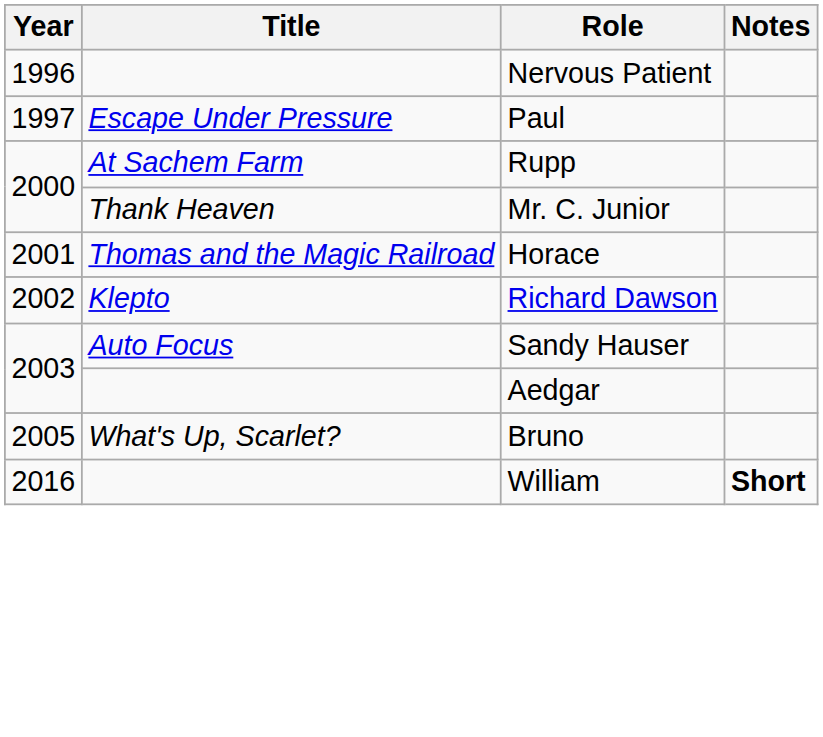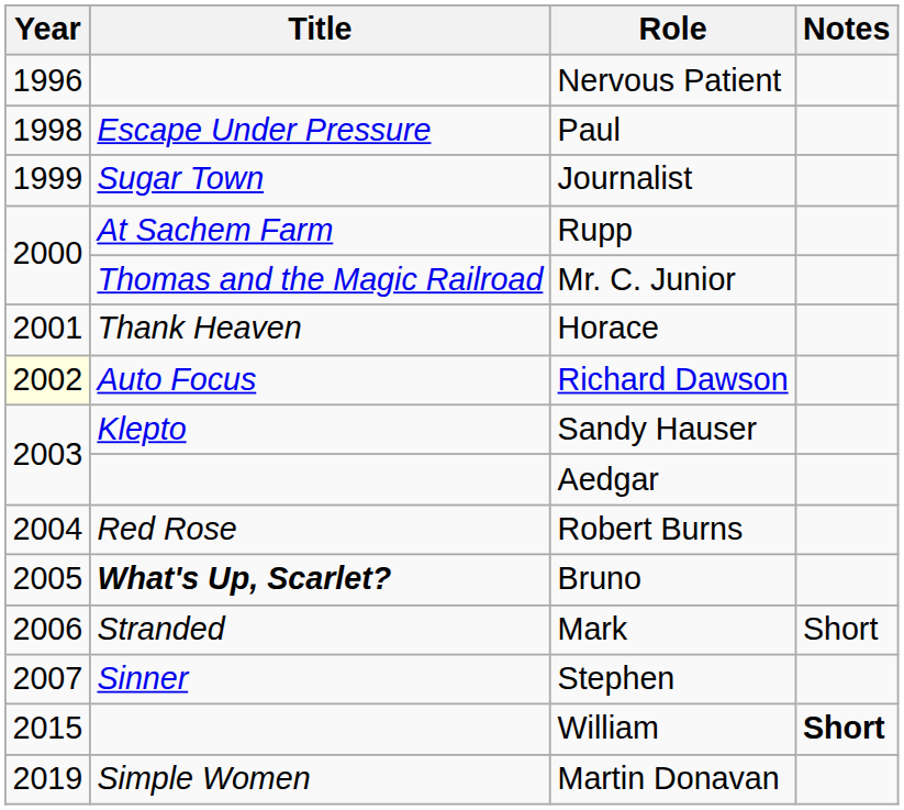Paul | Year: 1997 -> 1998
+ row: 1999 | Sugar Town | Journalist
Mr. C. Junior | Title: Thank Heaven -> Thomas and the Magic Railroad
Horace | Title: Thomas and the Magic Railroad -> Thank Heaven
Richard Dawson | Year: no background -> lightyellow background
Richard Dawson | Title: Klepto -> Auto Focus
Sandy Hauser | Title: Auto Focus -> Klepto
+ row: 2004 | Red Rose | Robert Burns
Bruno | Title: normal -> bold
+ row: 2006 | Stranded | Mark | Short
+ row: 2007 | Sinner | Stephen
William | Year: 2016 -> 2015
+ row: 2019 | Simple Women | Martin Donavan
